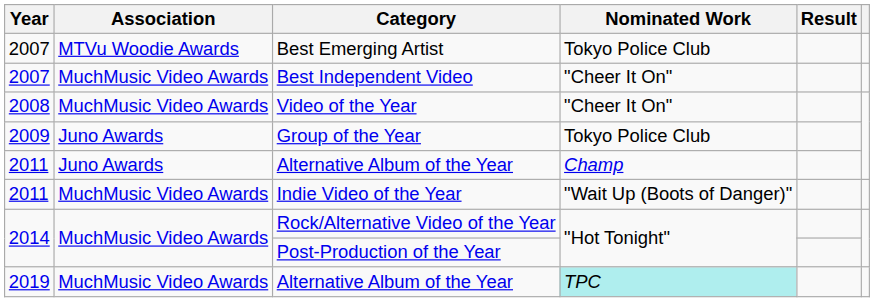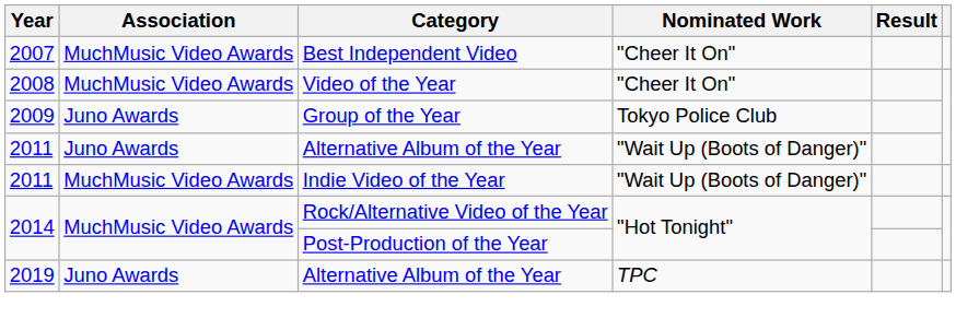- row: 2007 | MTVu Woodie Awards | Best Emerging Artist | Tokyo Police Club
2011 / Alternative Album of the Year | Nominated Work: Champ -> "Wait Up (Boots of Danger)"
2019 / Alternative Album of the Year | Association: MuchMusic Video Awards -> Juno Awards
2019 / Alternative Album of the Year | Nominated Work: paleturquoise background -> no background
